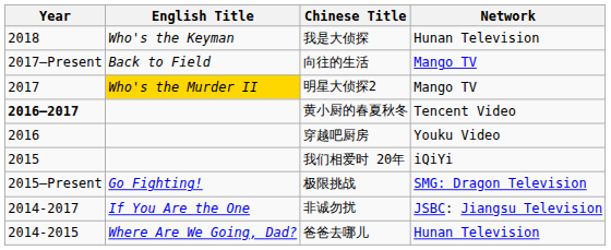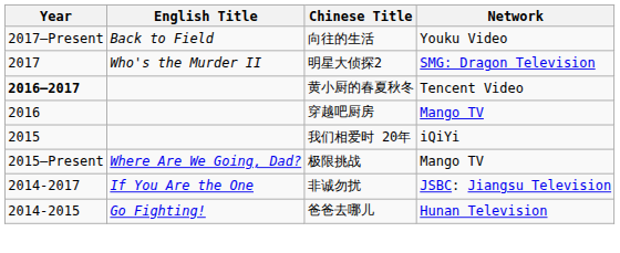- row: 2018 | Who's the Keyman | 我是大侦探 | Hunan Television
向往的生活 | Network: Mango TV -> Youku Video
明星大侦探2 | English Title: gold background -> no background
明星大侦探2 | Network: Mango TV -> SMG: Dragon Television
穿越吧厨房 | Network: Youku Video -> Mango TV
极限挑战 | English Title: Go Fighting! -> Where Are We Going, Dad?
极限挑战 | Network: SMG: Dragon Television -> Mango TV
爸爸去哪儿 | English Title: Where Are We Going, Dad? -> Go Fighting!
